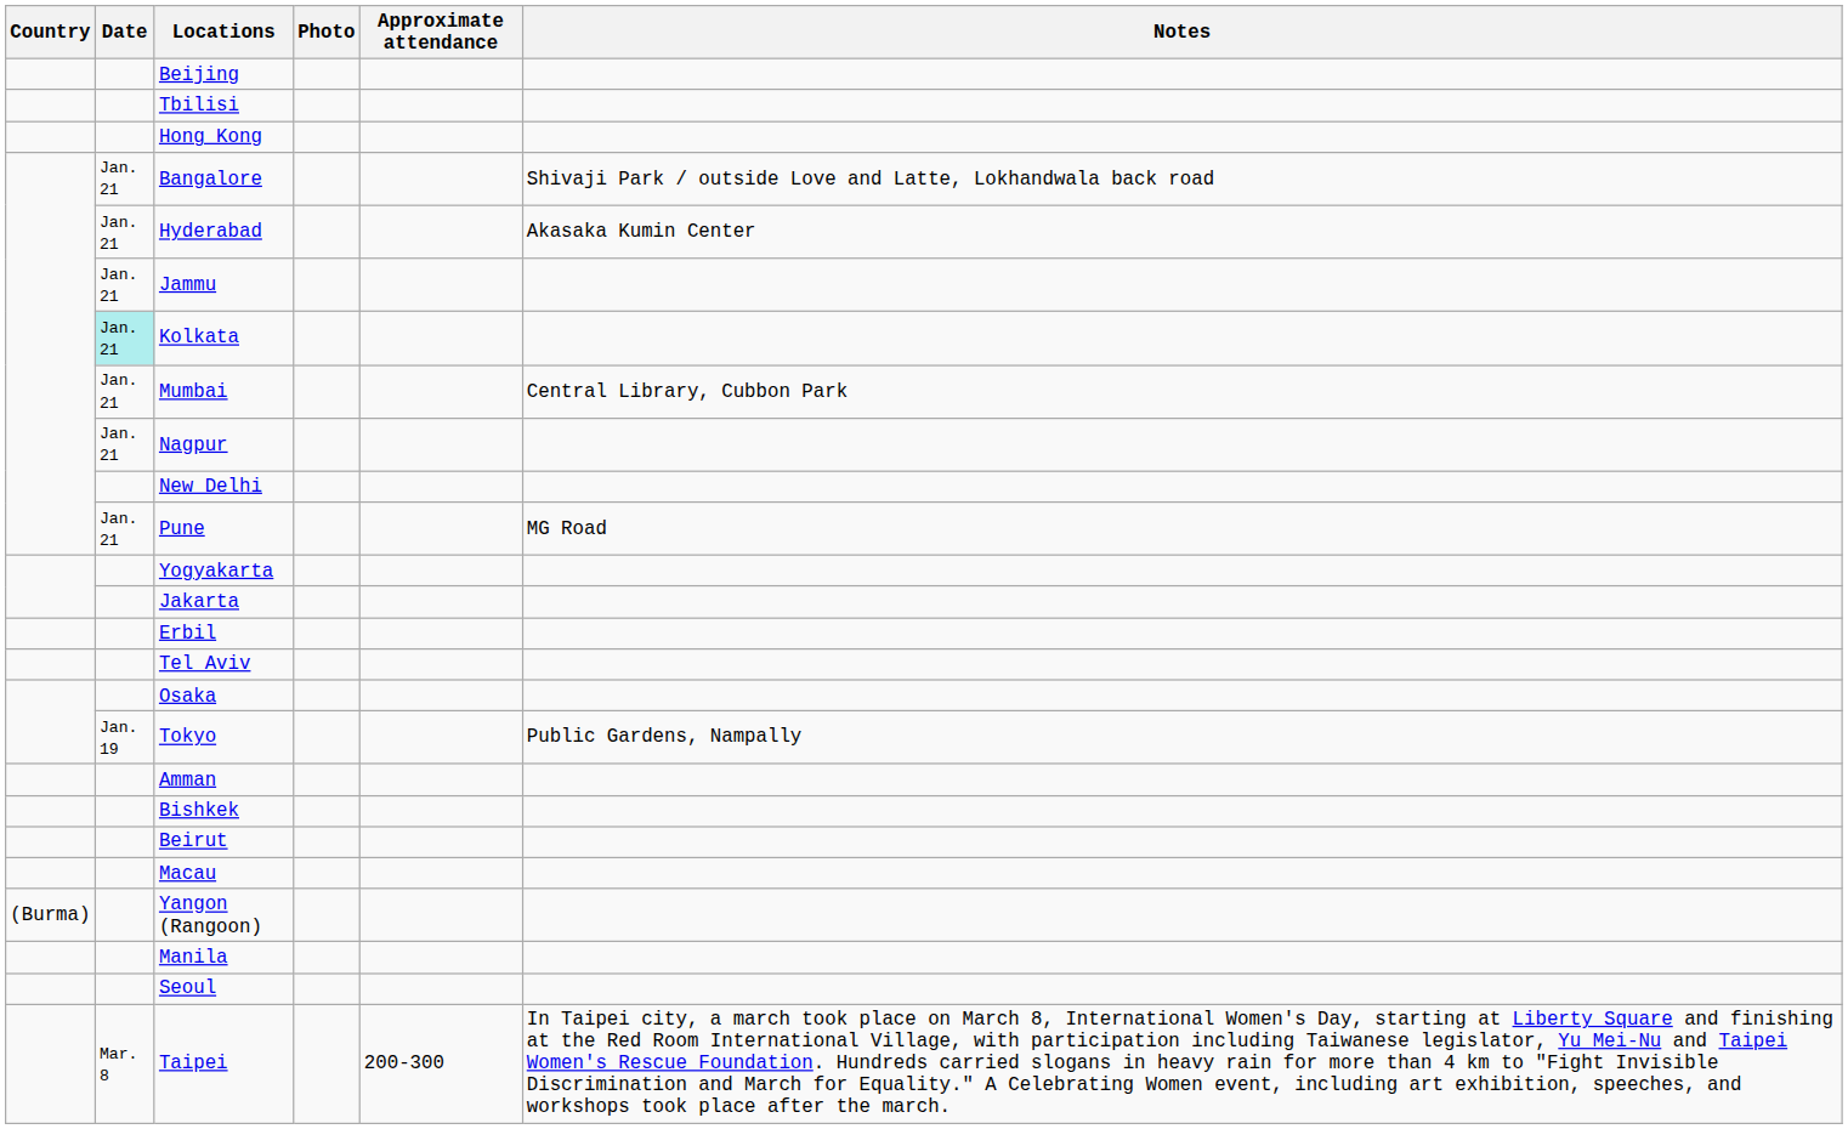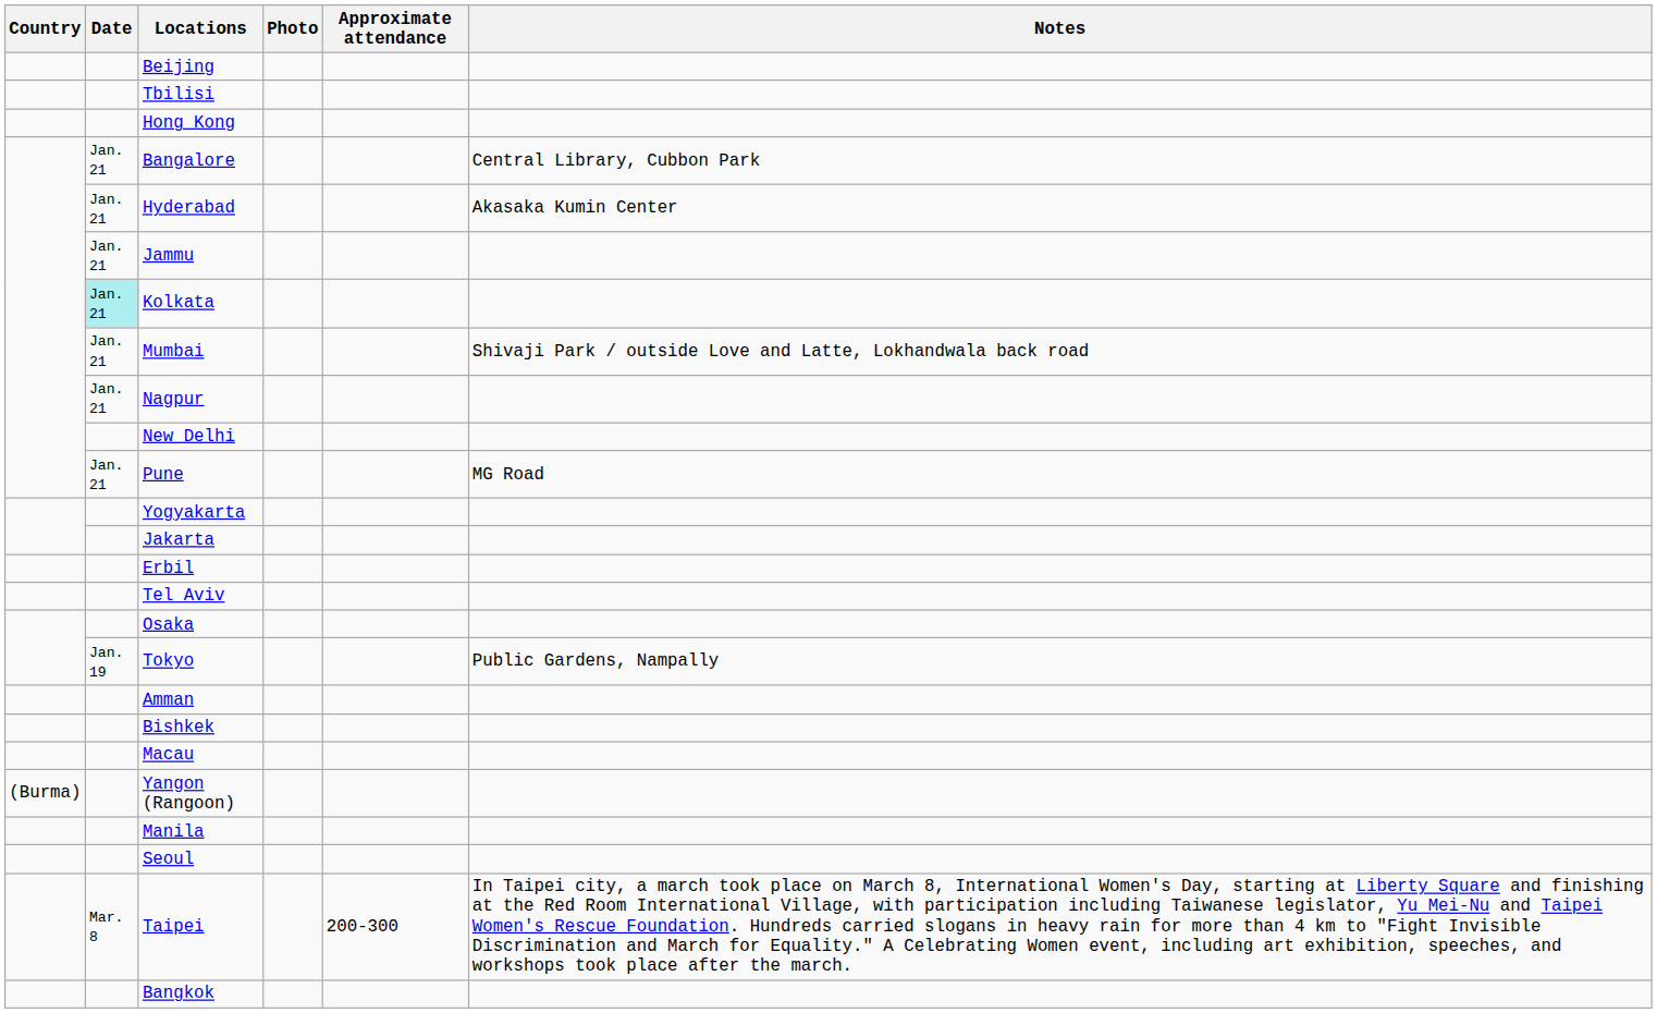Bangalore | Notes: Shivaji Park / outside Love and Latte, Lokhandwala back road -> Central Library, Cubbon Park
Mumbai | Notes: Central Library, Cubbon Park -> Shivaji Park / outside Love and Latte, Lokhandwala back road
- row: Beirut
+ row: Bangkok
